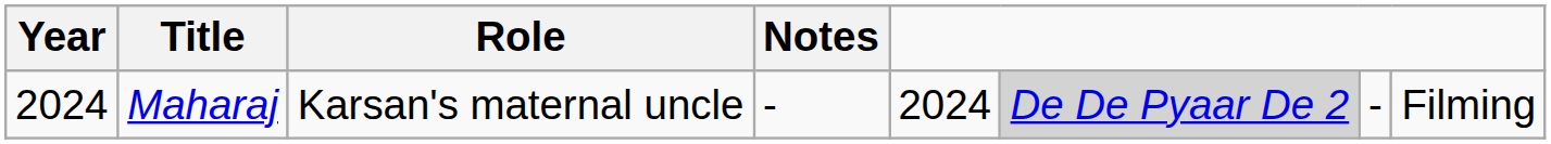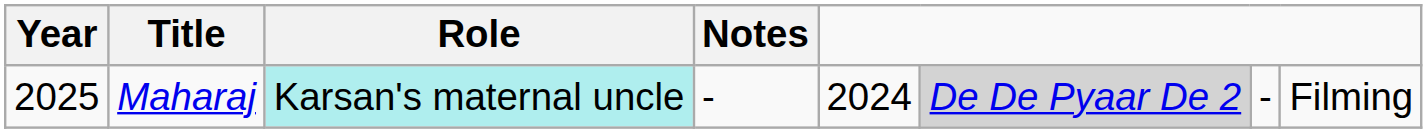Maharaj | Year: 2024 -> 2025
Maharaj | Role: no background -> paleturquoise background
